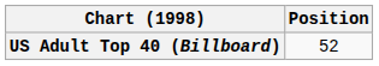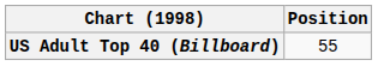US Adult Top 40 (Billboard) | Position: 52 -> 55
